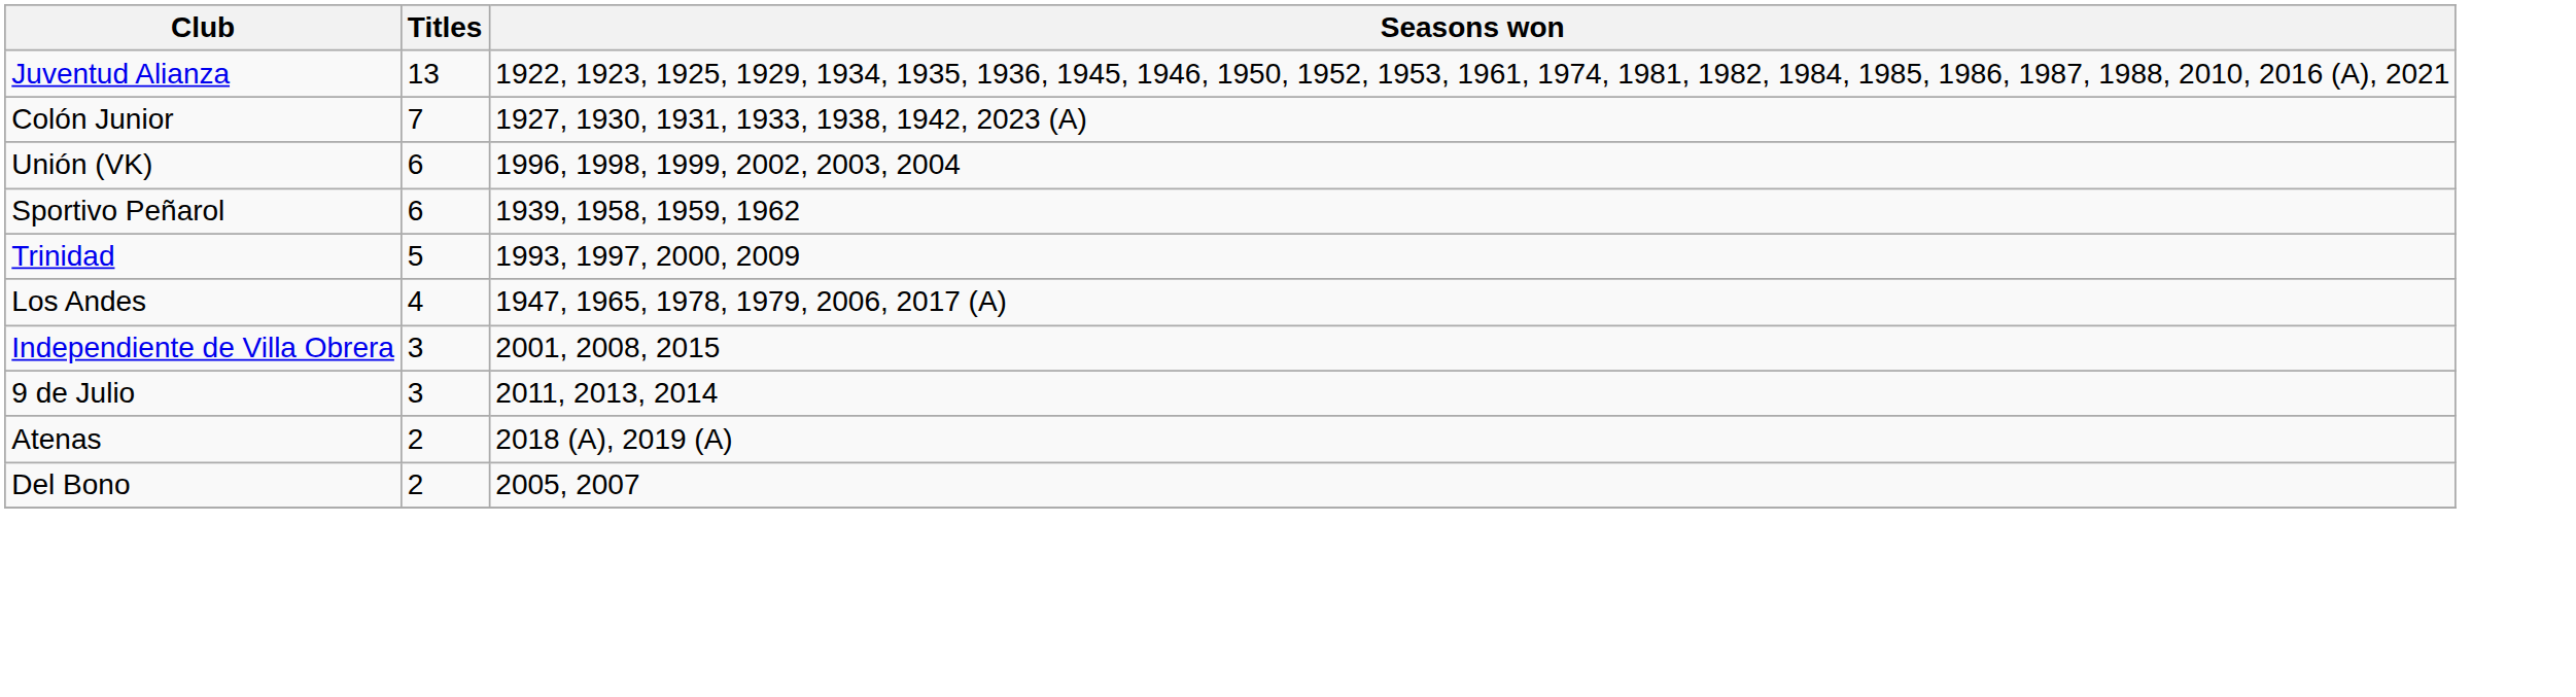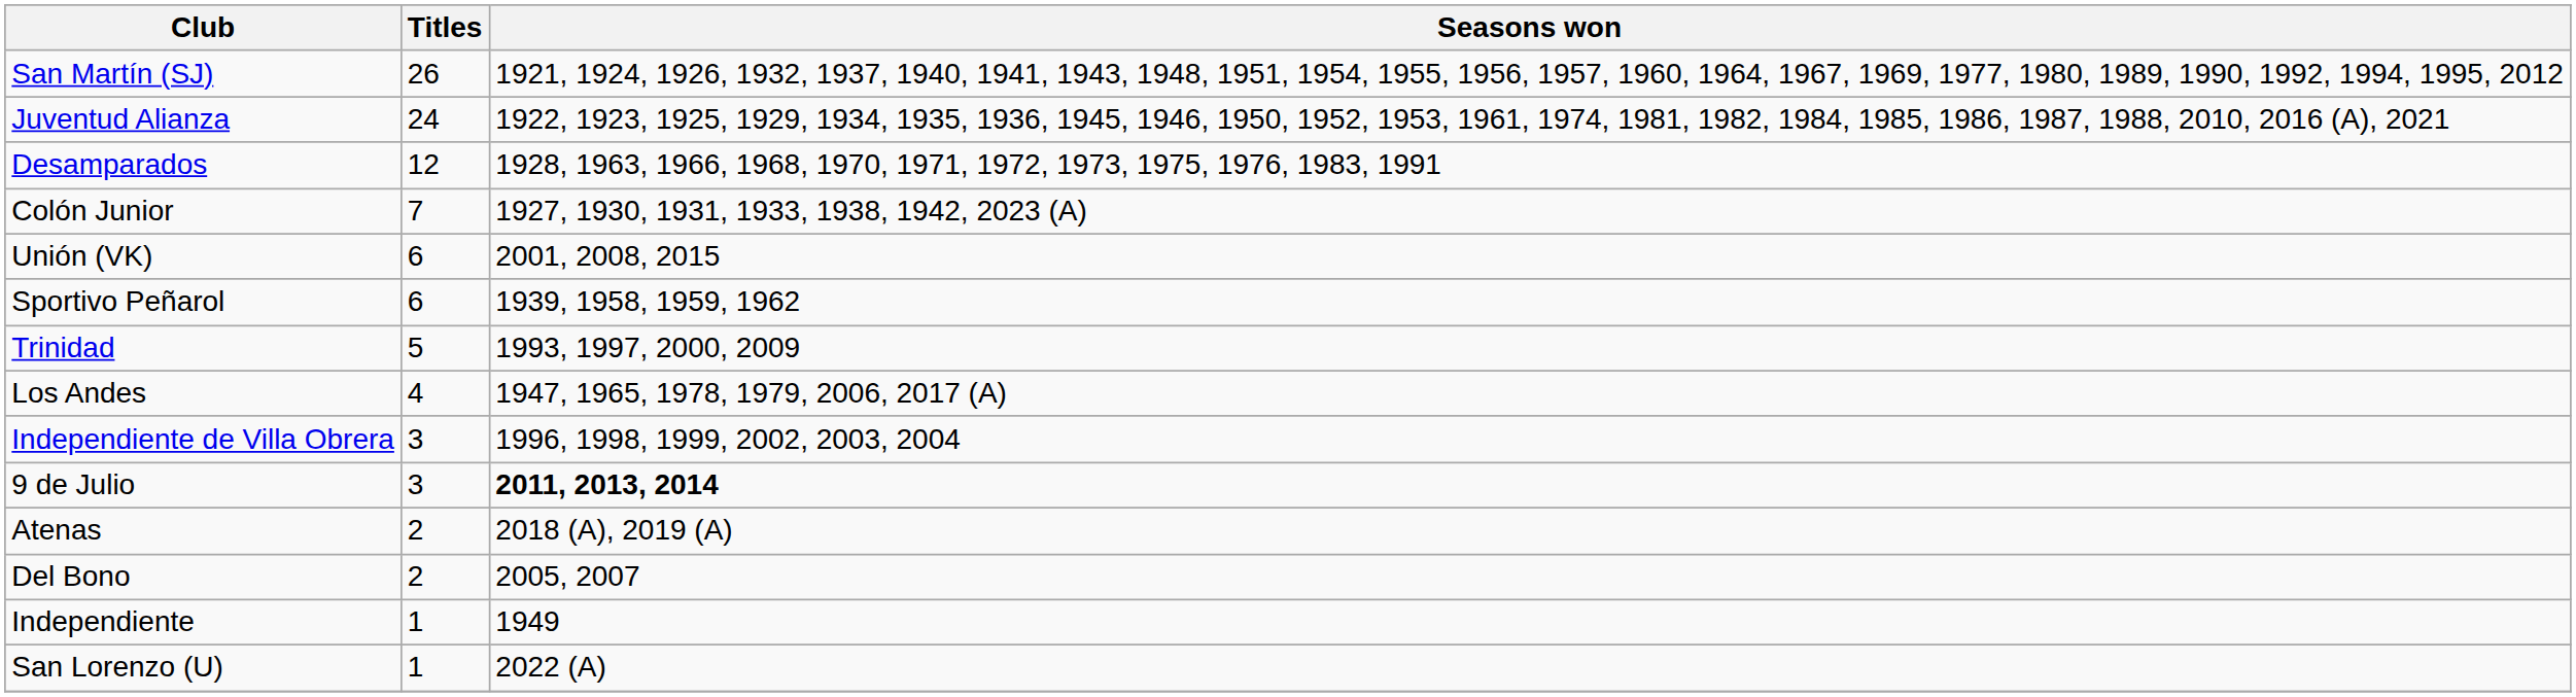+ row: San Martín (SJ) | 26 | 1921, 1924, 1926, 1932, 1937, 1940, 1941, 1943, 1948, 1951, 1954, 1955, 1956, 1957, 1960, 1964, 1967, 1969, 1977, 1980, 1989, 1990, 1992, 1994, 1995, 2012
Juventud Alianza | Titles: 13 -> 24
+ row: Desamparados | 12 | 1928, 1963, 1966, 1968, 1970, 1971, 1972, 1973, 1975, 1976, 1983, 1991
Unión (VK) | Seasons won: 1996, 1998, 1999, 2002, 2003, 2004 -> 2001, 2008, 2015
Independiente de Villa Obrera | Seasons won: 2001, 2008, 2015 -> 1996, 1998, 1999, 2002, 2003, 2004
9 de Julio | Seasons won: normal -> bold
+ row: Independiente | 1 | 1949
+ row: San Lorenzo (U) | 1 | 2022 (A)
